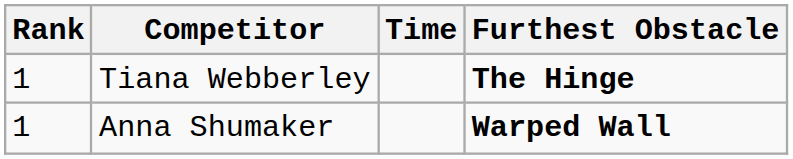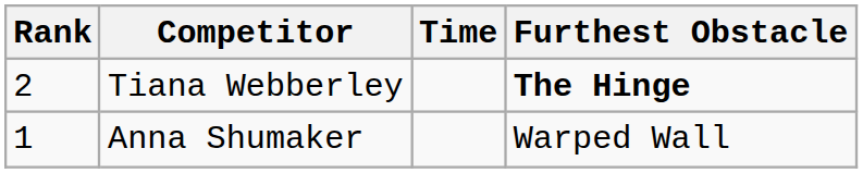Tiana Webberley | Rank: 1 -> 2
Anna Shumaker | Furthest Obstacle: bold -> normal
